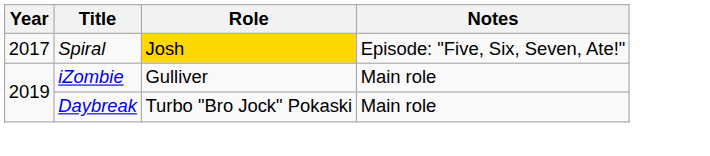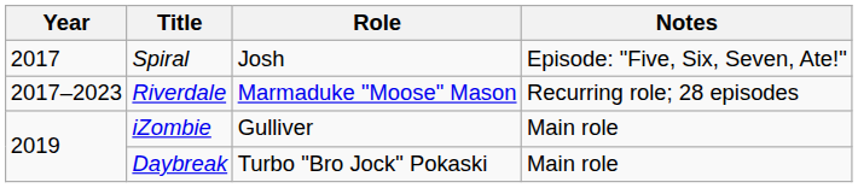Spiral | Role: gold background -> no background
+ row: 2017–2023 | Riverdale | Marmaduke "Moose" Mason | Recurring role; 28 episodes
